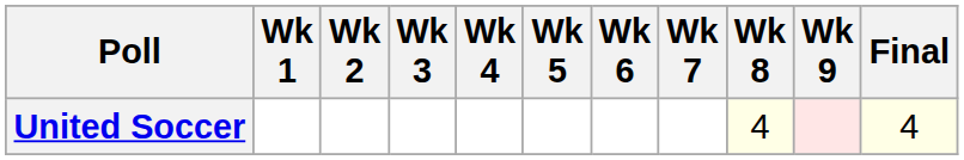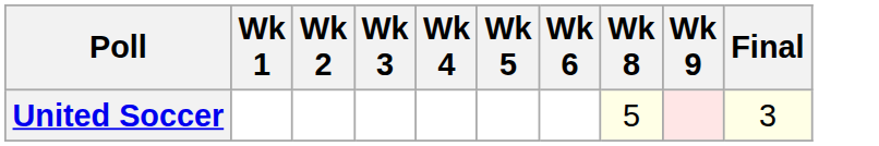- column: Wk 7
United Soccer | Wk 8: 4 -> 5
United Soccer | Final: 4 -> 3
